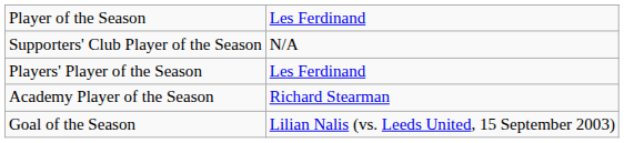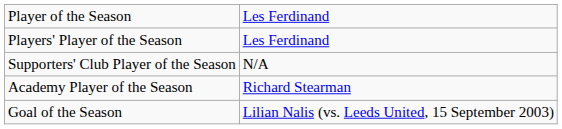rows swapped: Players' Player of the Season <-> Supporters' Club Player of the Season
